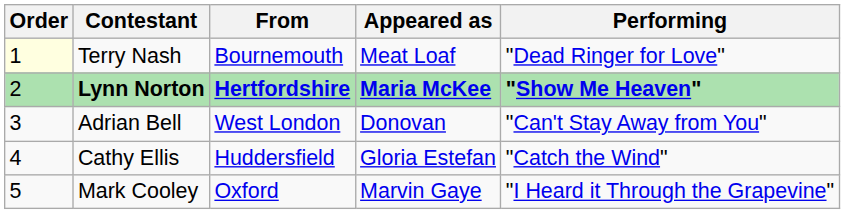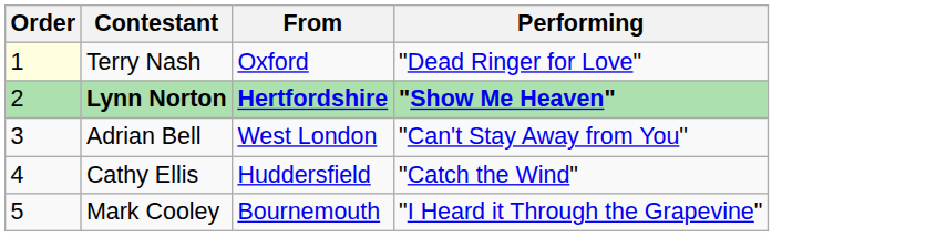- column: Appeared as | Meat Loaf | Maria McKee | Donovan | Gloria Estefan | Marvin Gaye
Terry Nash | From: Bournemouth -> Oxford
Mark Cooley | From: Oxford -> Bournemouth
